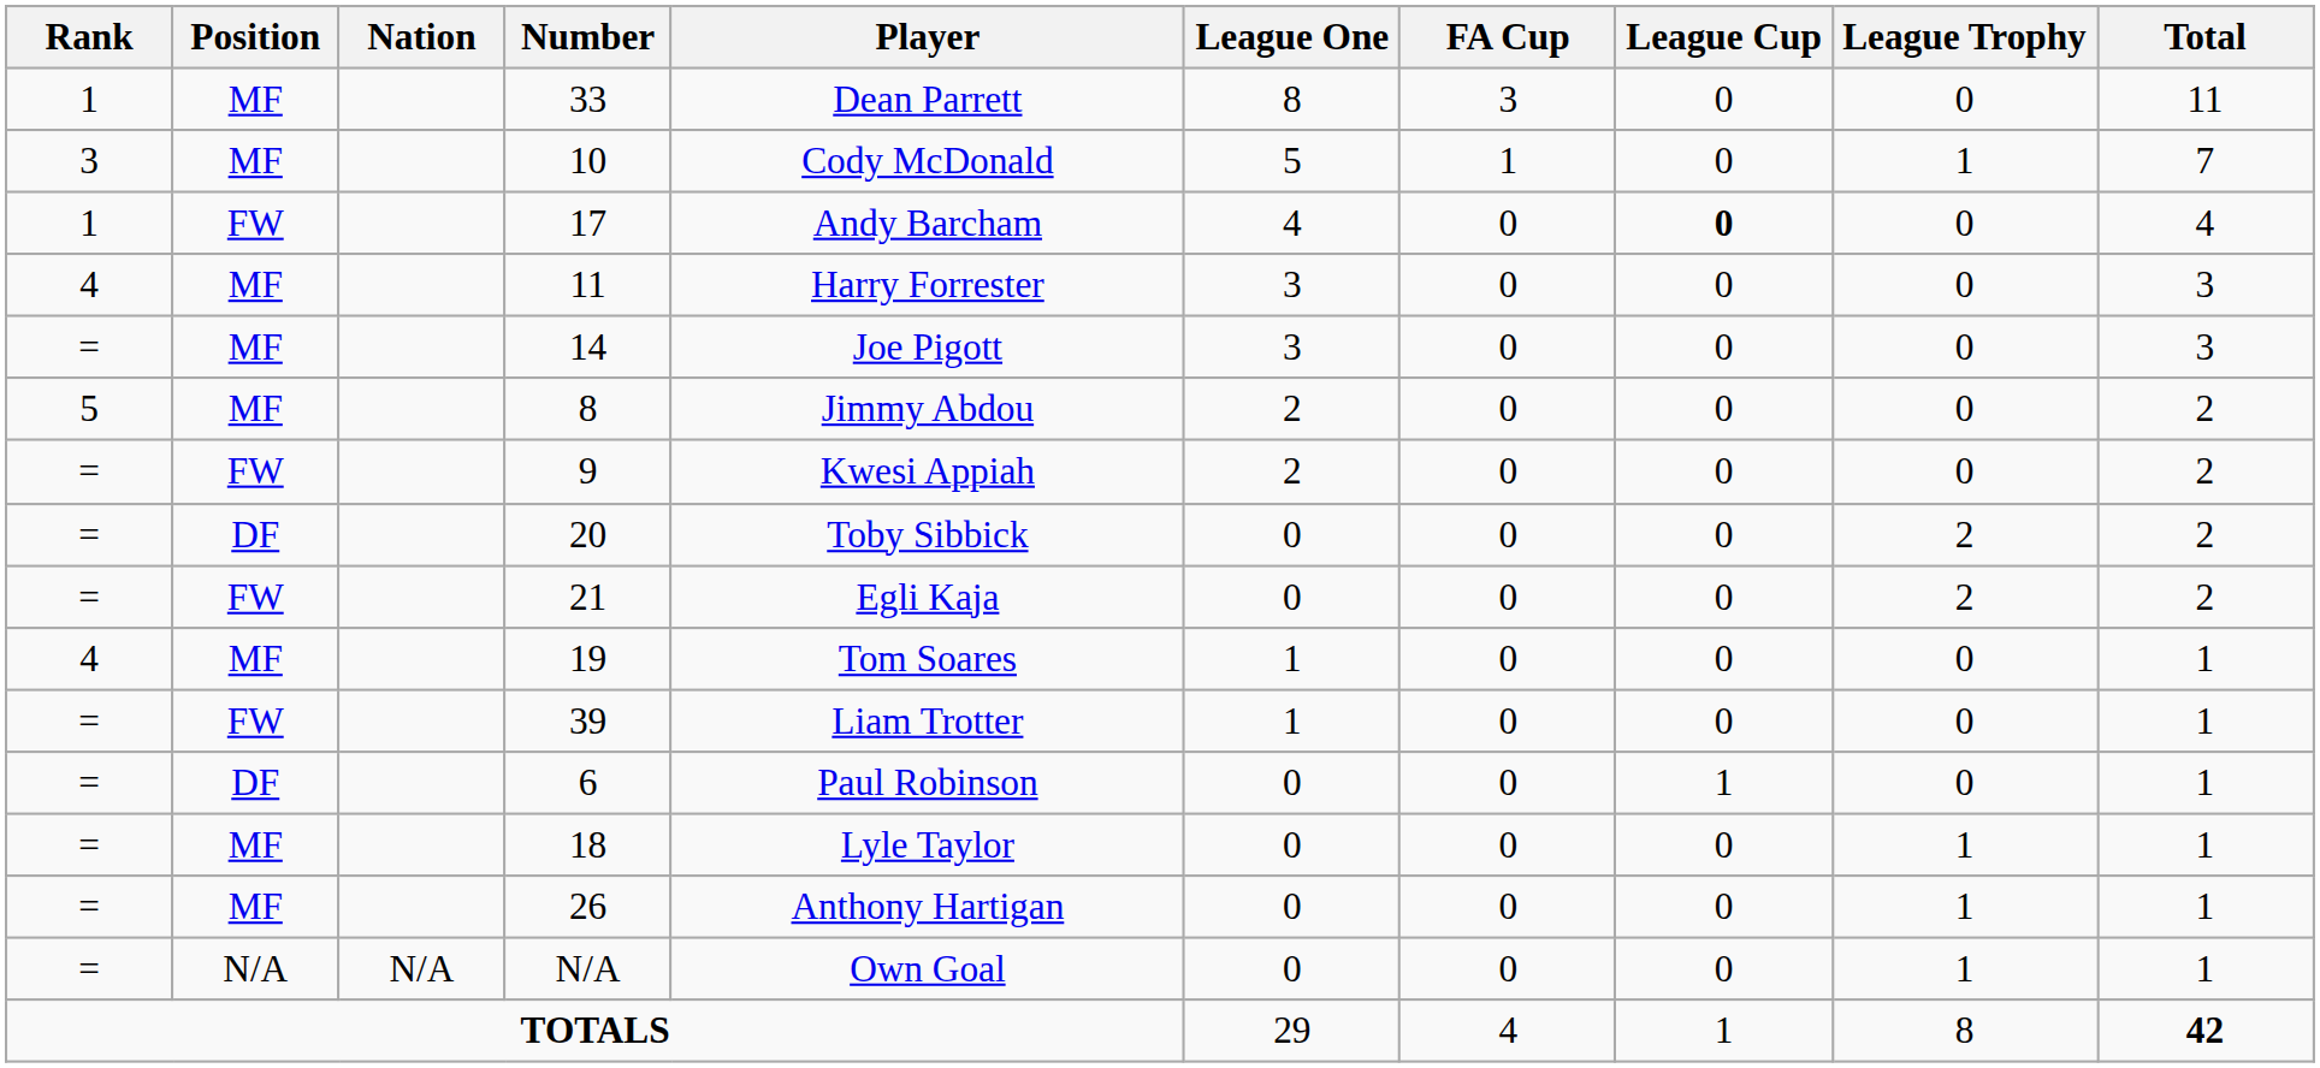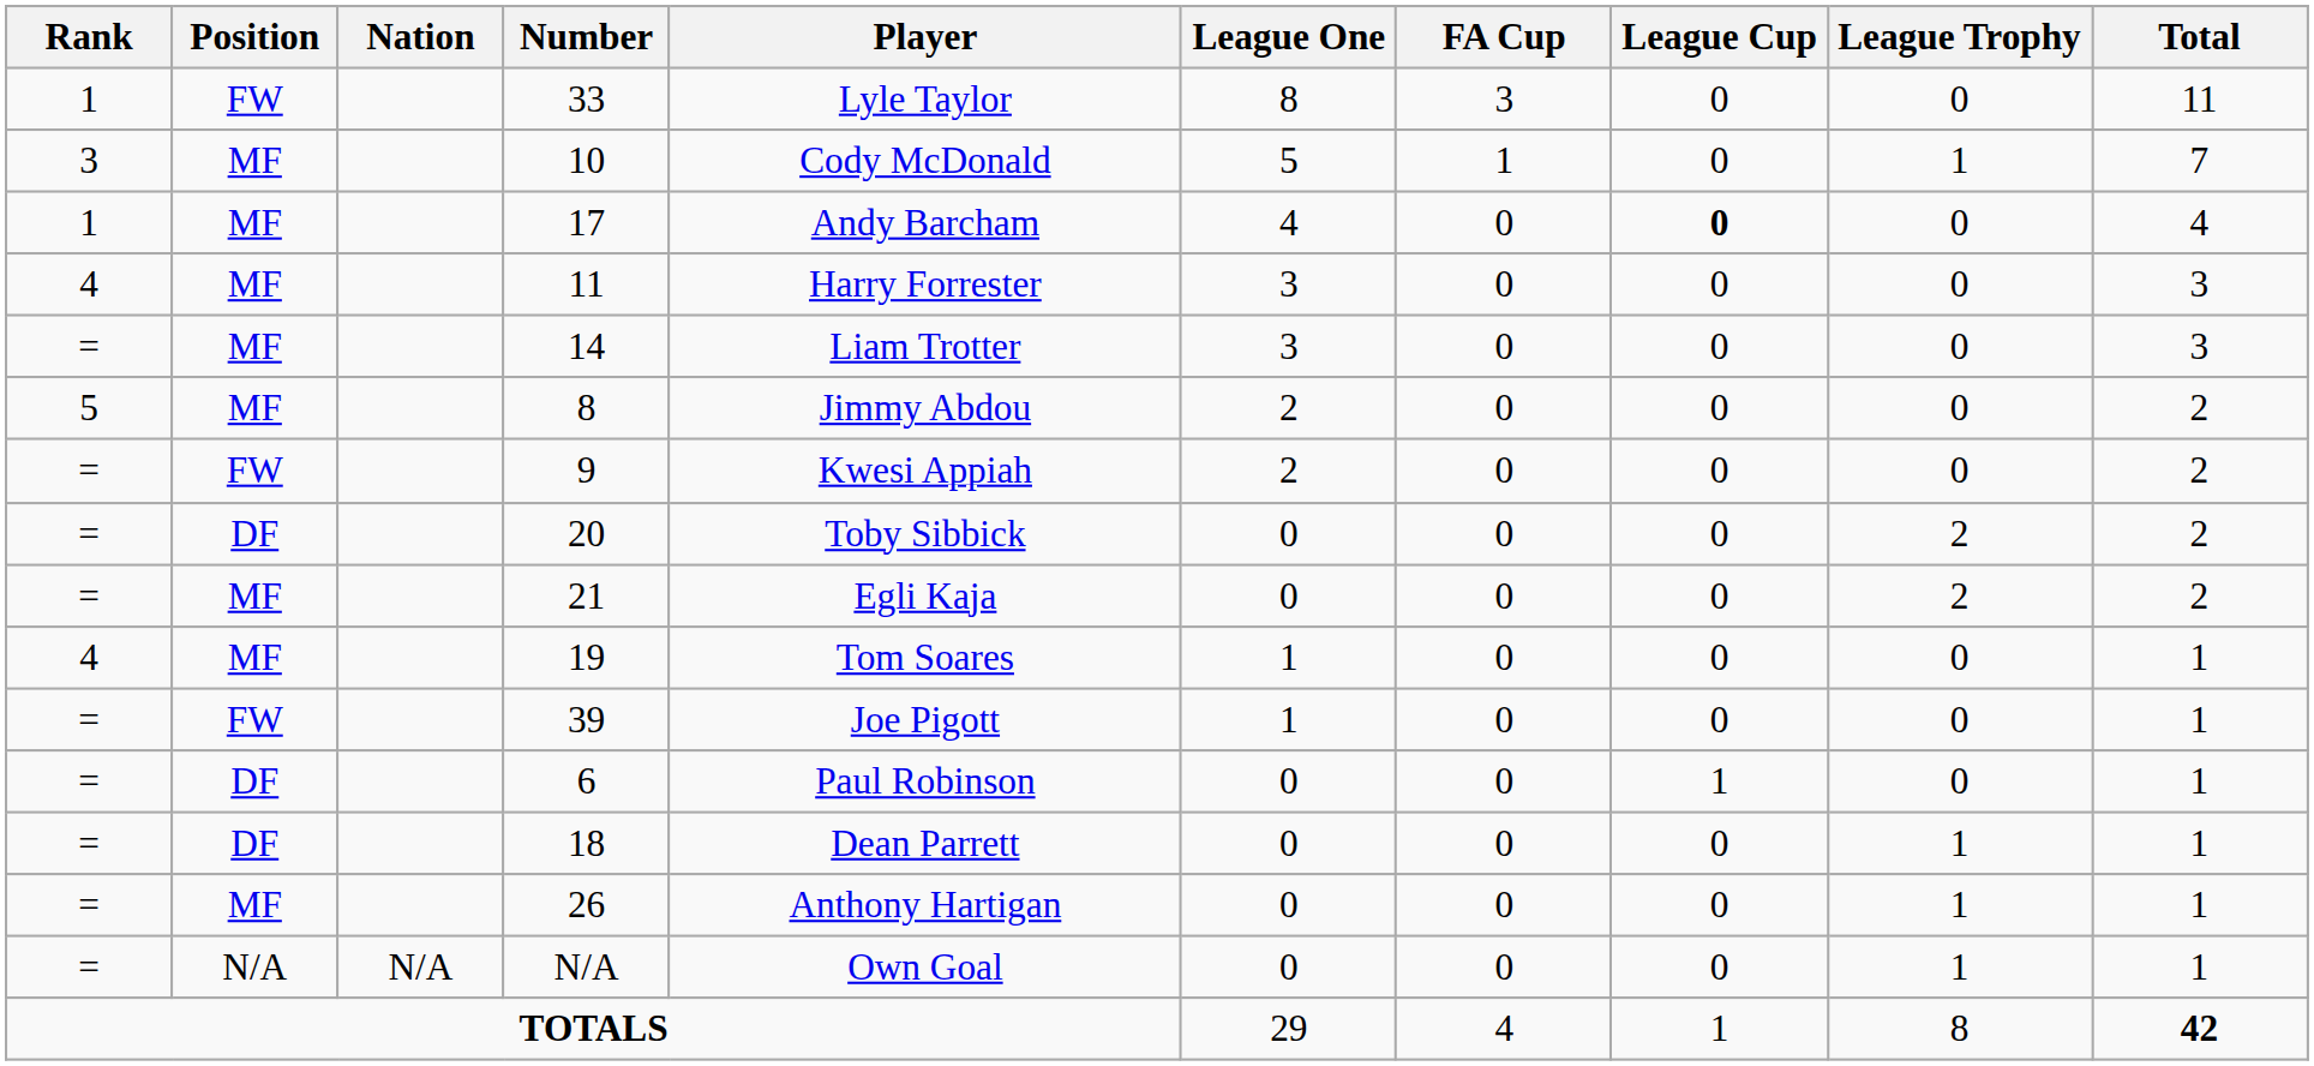33 | Position: MF -> FW
33 | Player: Dean Parrett -> Lyle Taylor
17 | Position: FW -> MF
14 | Player: Joe Pigott -> Liam Trotter
21 | Position: FW -> MF
39 | Player: Liam Trotter -> Joe Pigott
18 | Position: MF -> DF
18 | Player: Lyle Taylor -> Dean Parrett
